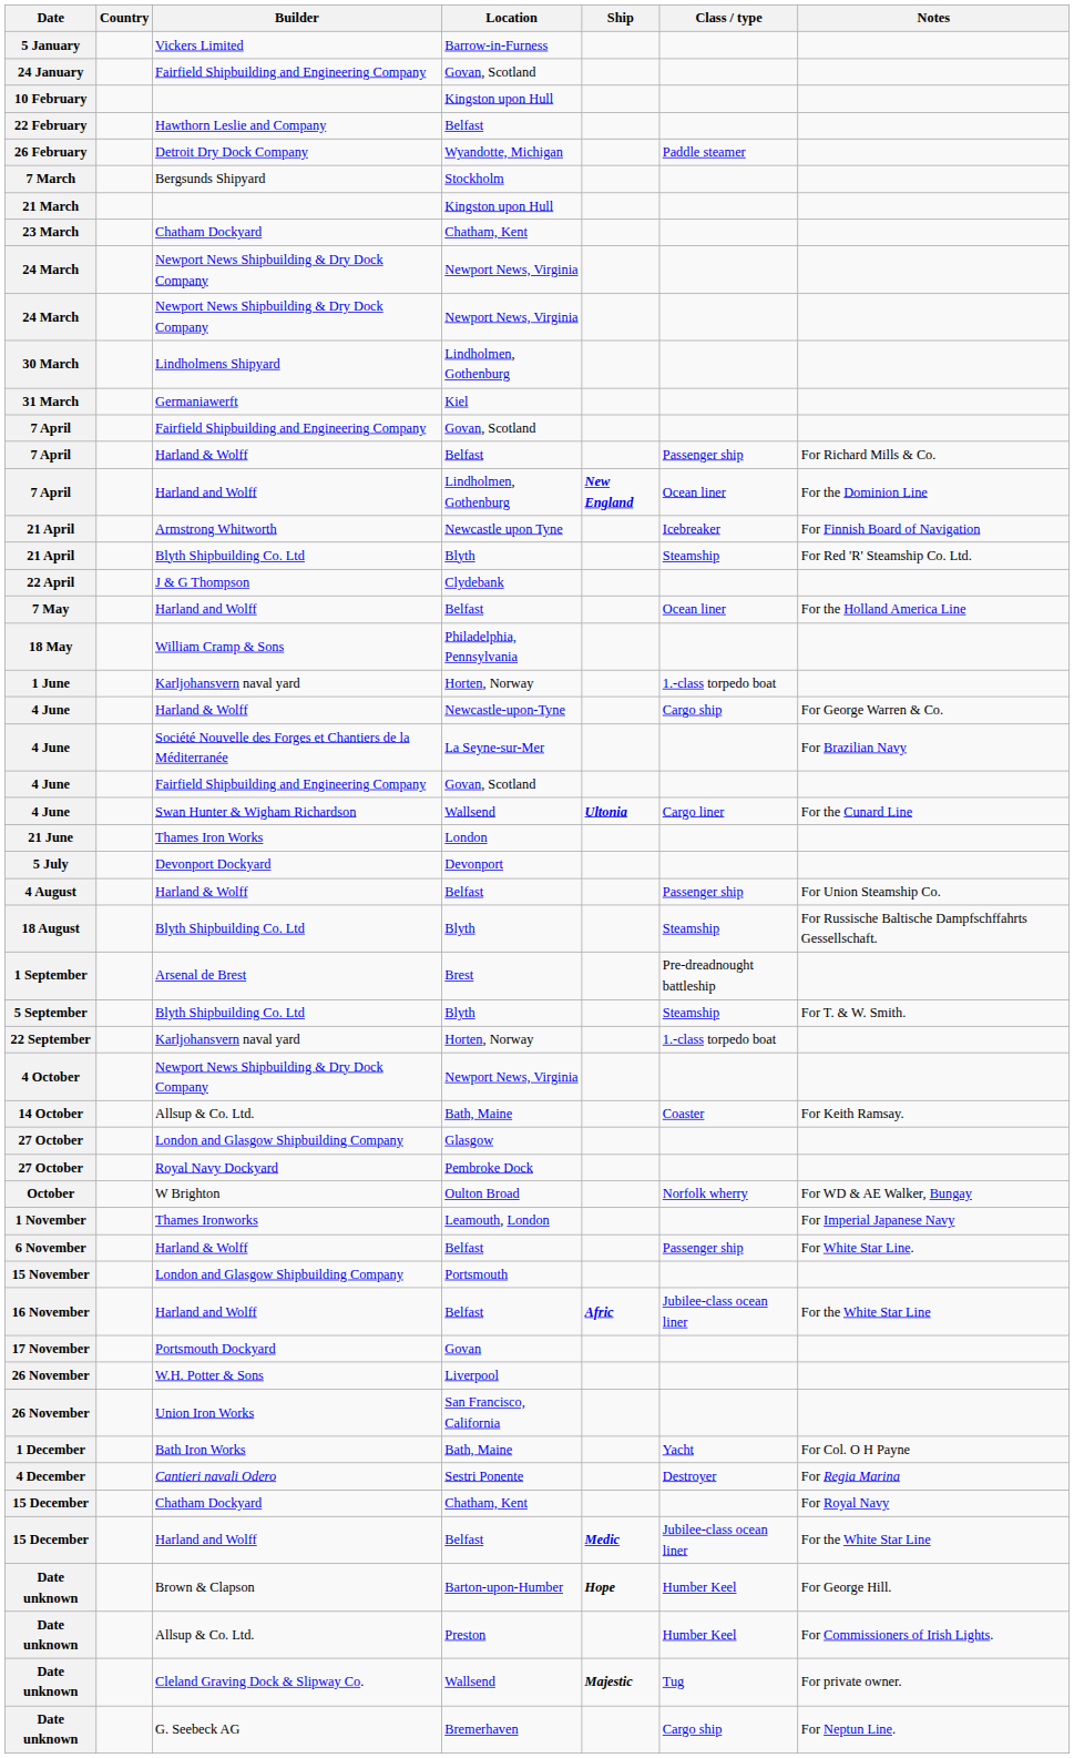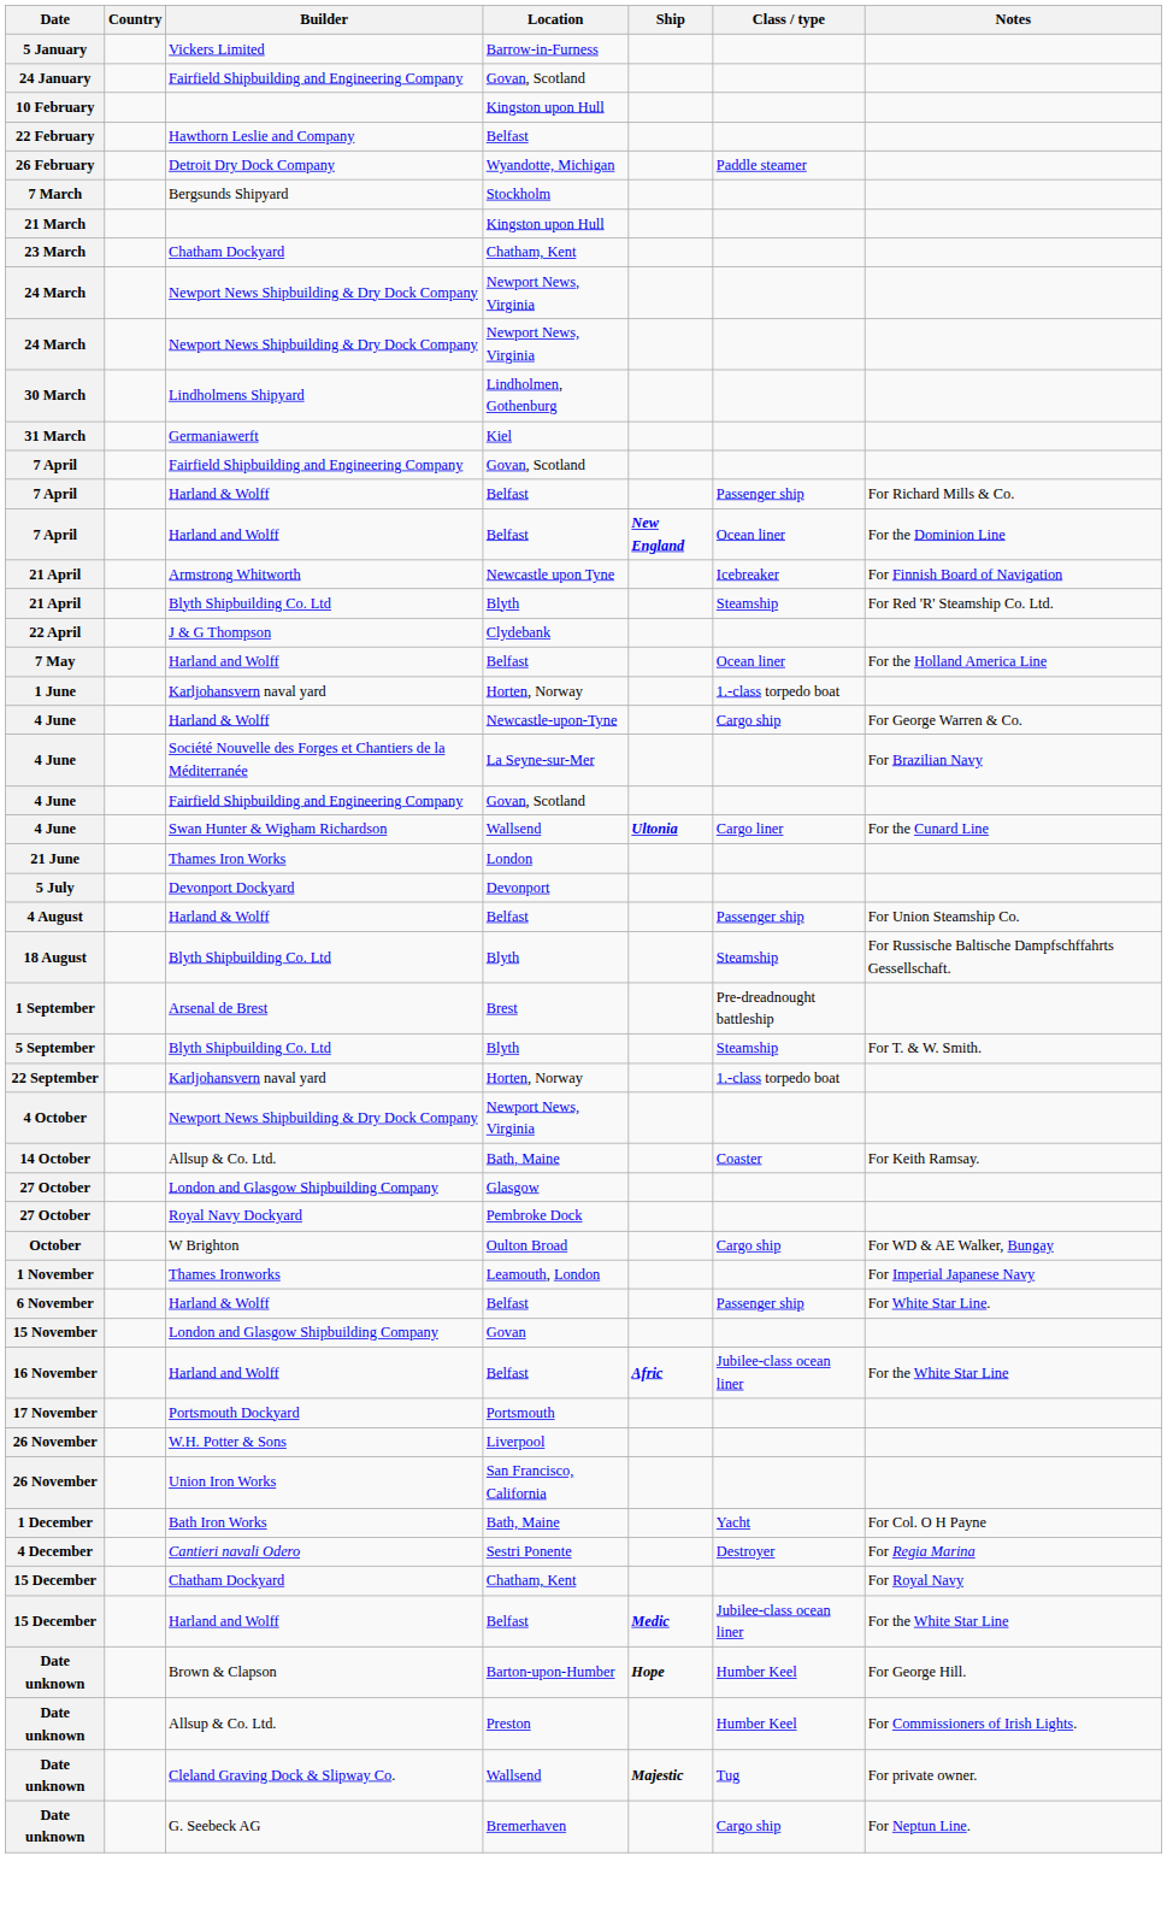7 April / Harland and Wolff | Location: Lindholmen, Gothenburg -> Belfast
- row: 18 May | William Cramp & Sons | Philadelphia, Pennsylvania
October | Class / type: Norfolk wherry -> Cargo ship
15 November | Location: Portsmouth -> Govan
17 November | Location: Govan -> Portsmouth
